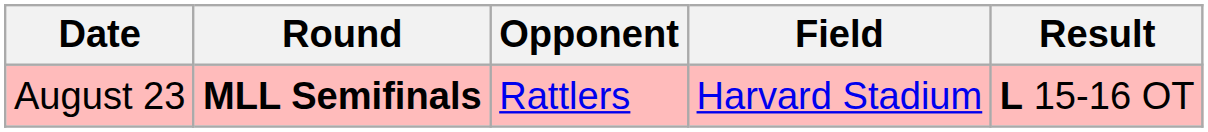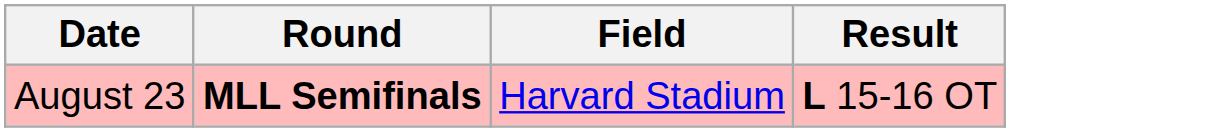- column: Opponent | Rattlers
